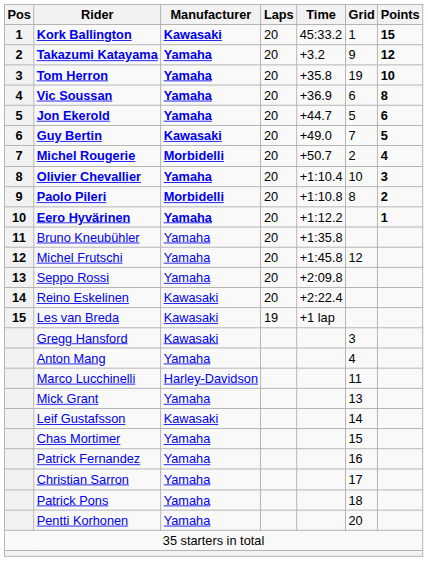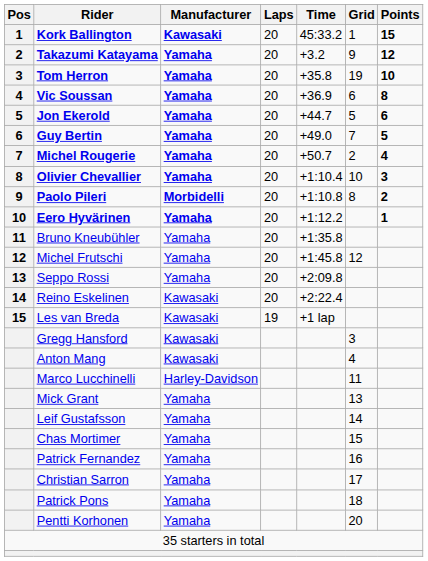Guy Bertin | Manufacturer: Kawasaki -> Yamaha
Michel Rougerie | Manufacturer: Morbidelli -> Yamaha
Anton Mang | Manufacturer: Yamaha -> Kawasaki
Leif Gustafsson | Manufacturer: Kawasaki -> Yamaha
